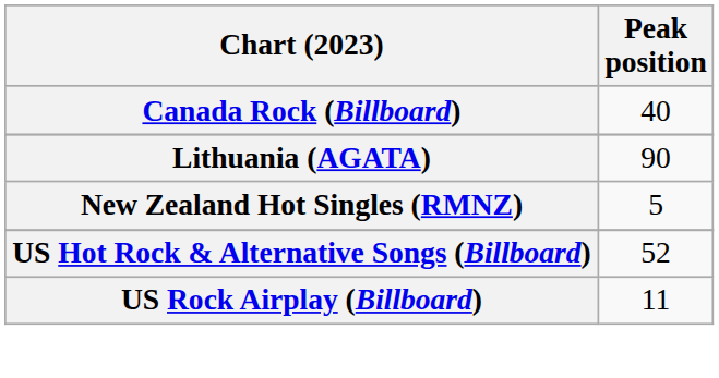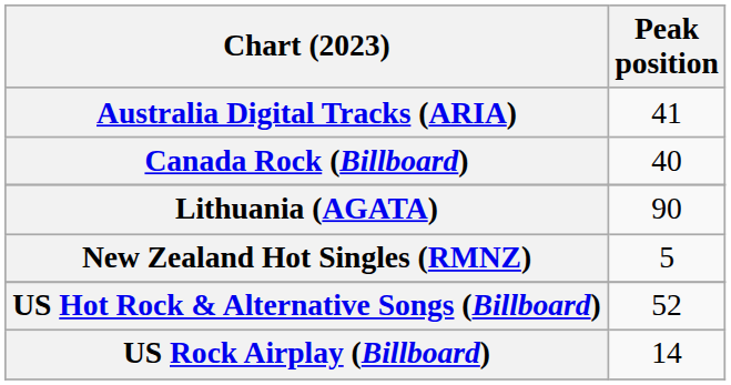+ row: Australia Digital Tracks (ARIA) | 41
US Rock Airplay (Billboard) | Peak position: 11 -> 14
